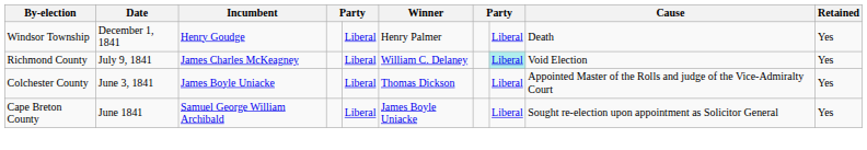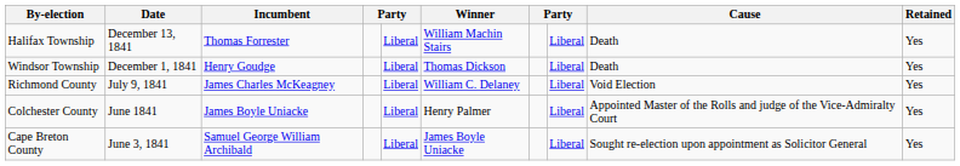+ row: Halifax Township | December 13, 1841 | Thomas Forrester | Liberal | William Machin Stairs | Liberal | Death | Yes
Windsor Township | Winner: Henry Palmer -> Thomas Dickson
Richmond County | column 8: paleturquoise background -> no background
Colchester County | Date: June 3, 1841 -> June 1841
Colchester County | Winner: Thomas Dickson -> Henry Palmer
Cape Breton County | Date: June 1841 -> June 3, 1841
